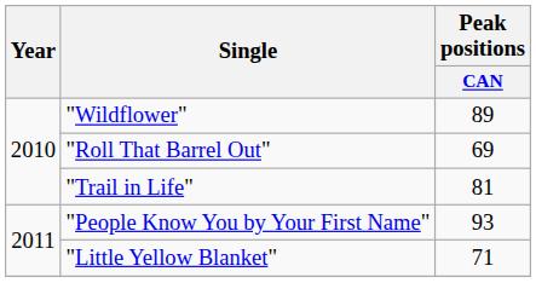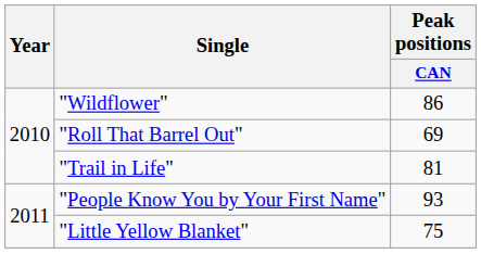"Wildflower" | Peak positions / CAN: 89 -> 86
"Little Yellow Blanket" | Peak positions / CAN: 71 -> 75
